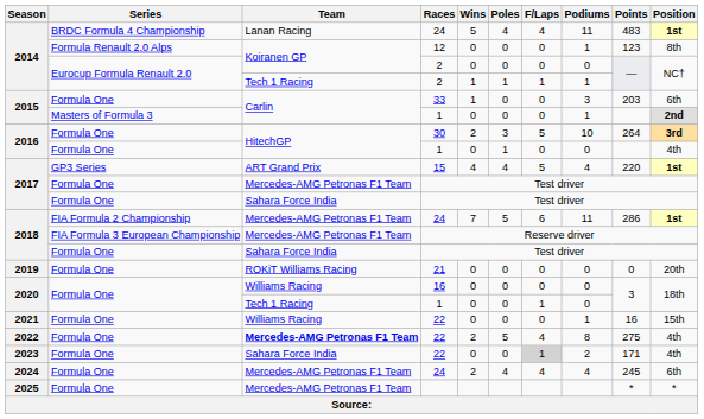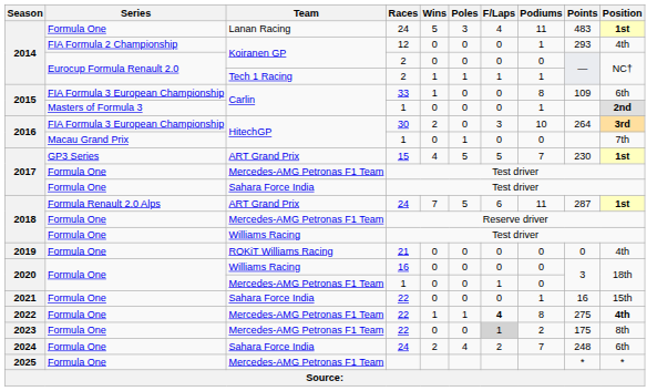2014 / 24 | Series: BRDC Formula 4 Championship -> Formula One
2014 / 24 | Poles: 4 -> 3
12 | Series: Formula Renault 2.0 Alps -> FIA Formula 2 Championship
12 | Points: 123 -> 293
12 | Position: 8th -> 4th
33 | Series: Formula One -> FIA Formula 3 European Championship
33 | Podiums: 3 -> 8
33 | Points: 203 -> 109
30 | Series: Formula One -> FIA Formula 3 European Championship
30 | Poles: 3 -> 0
30 | F/Laps: 5 -> 3
2016 / 1 | Series: Formula One -> Macau Grand Prix
2016 / 1 | Position: 4th -> 7th
15 | Poles: 4 -> 5
15 | Podiums: 4 -> 7
15 | Points: 220 -> 230
2018 / 24 | Series: FIA Formula 2 Championship -> Formula Renault 2.0 Alps
2018 / 24 | Team: Mercedes-AMG Petronas F1 Team -> ART Grand Prix
2018 / 24 | Points: 286 -> 287
Reserve driver | Series: FIA Formula 3 European Championship -> Formula One
2018 / Test driver | Team: Sahara Force India -> Williams Racing
21 | Position: 20th -> 4th
2020 / 1 | Team: Tech 1 Racing -> Mercedes-AMG Petronas F1 Team
2021 / 22 | Team: Williams Racing -> Sahara Force India
2022 / 22 | Team: bold -> normal
2022 / 22 | Wins: 2 -> 1
2022 / 22 | Poles: 5 -> 1
2022 / 22 | F/Laps: normal -> bold
2022 / 22 | Position: normal -> bold
2023 / 22 | Team: Sahara Force India -> Mercedes-AMG Petronas F1 Team
2023 / 22 | Points: 171 -> 175
2023 / 22 | Position: 4th -> 8th
2024 / 24 | Team: Mercedes-AMG Petronas F1 Team -> Sahara Force India
2024 / 24 | F/Laps: 4 -> 2
2024 / 24 | Podiums: 4 -> 7
2024 / 24 | Points: 245 -> 248
